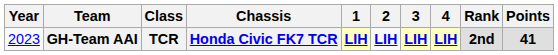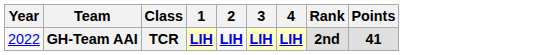- column: Chassis | Honda Civic FK7 TCR
GH-Team AAI | Year: 2023 -> 2022
